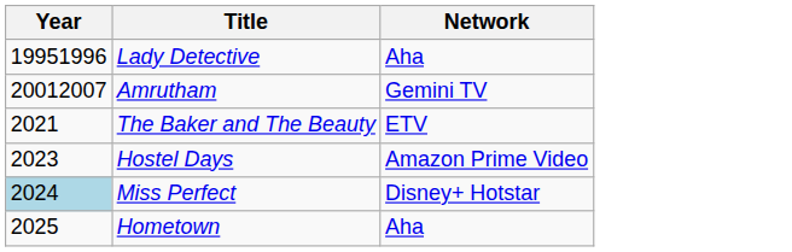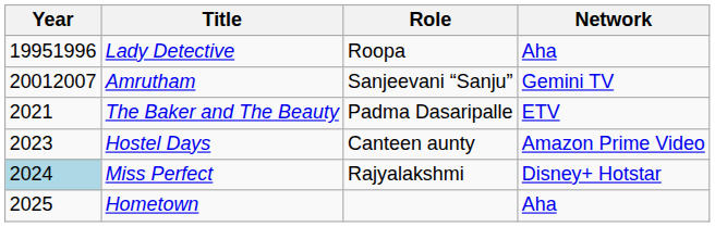+ column: Role | Roopa | Sanjeevani “Sanju” | Padma Dasaripalle | Canteen aunty | Rajyalakshmi
